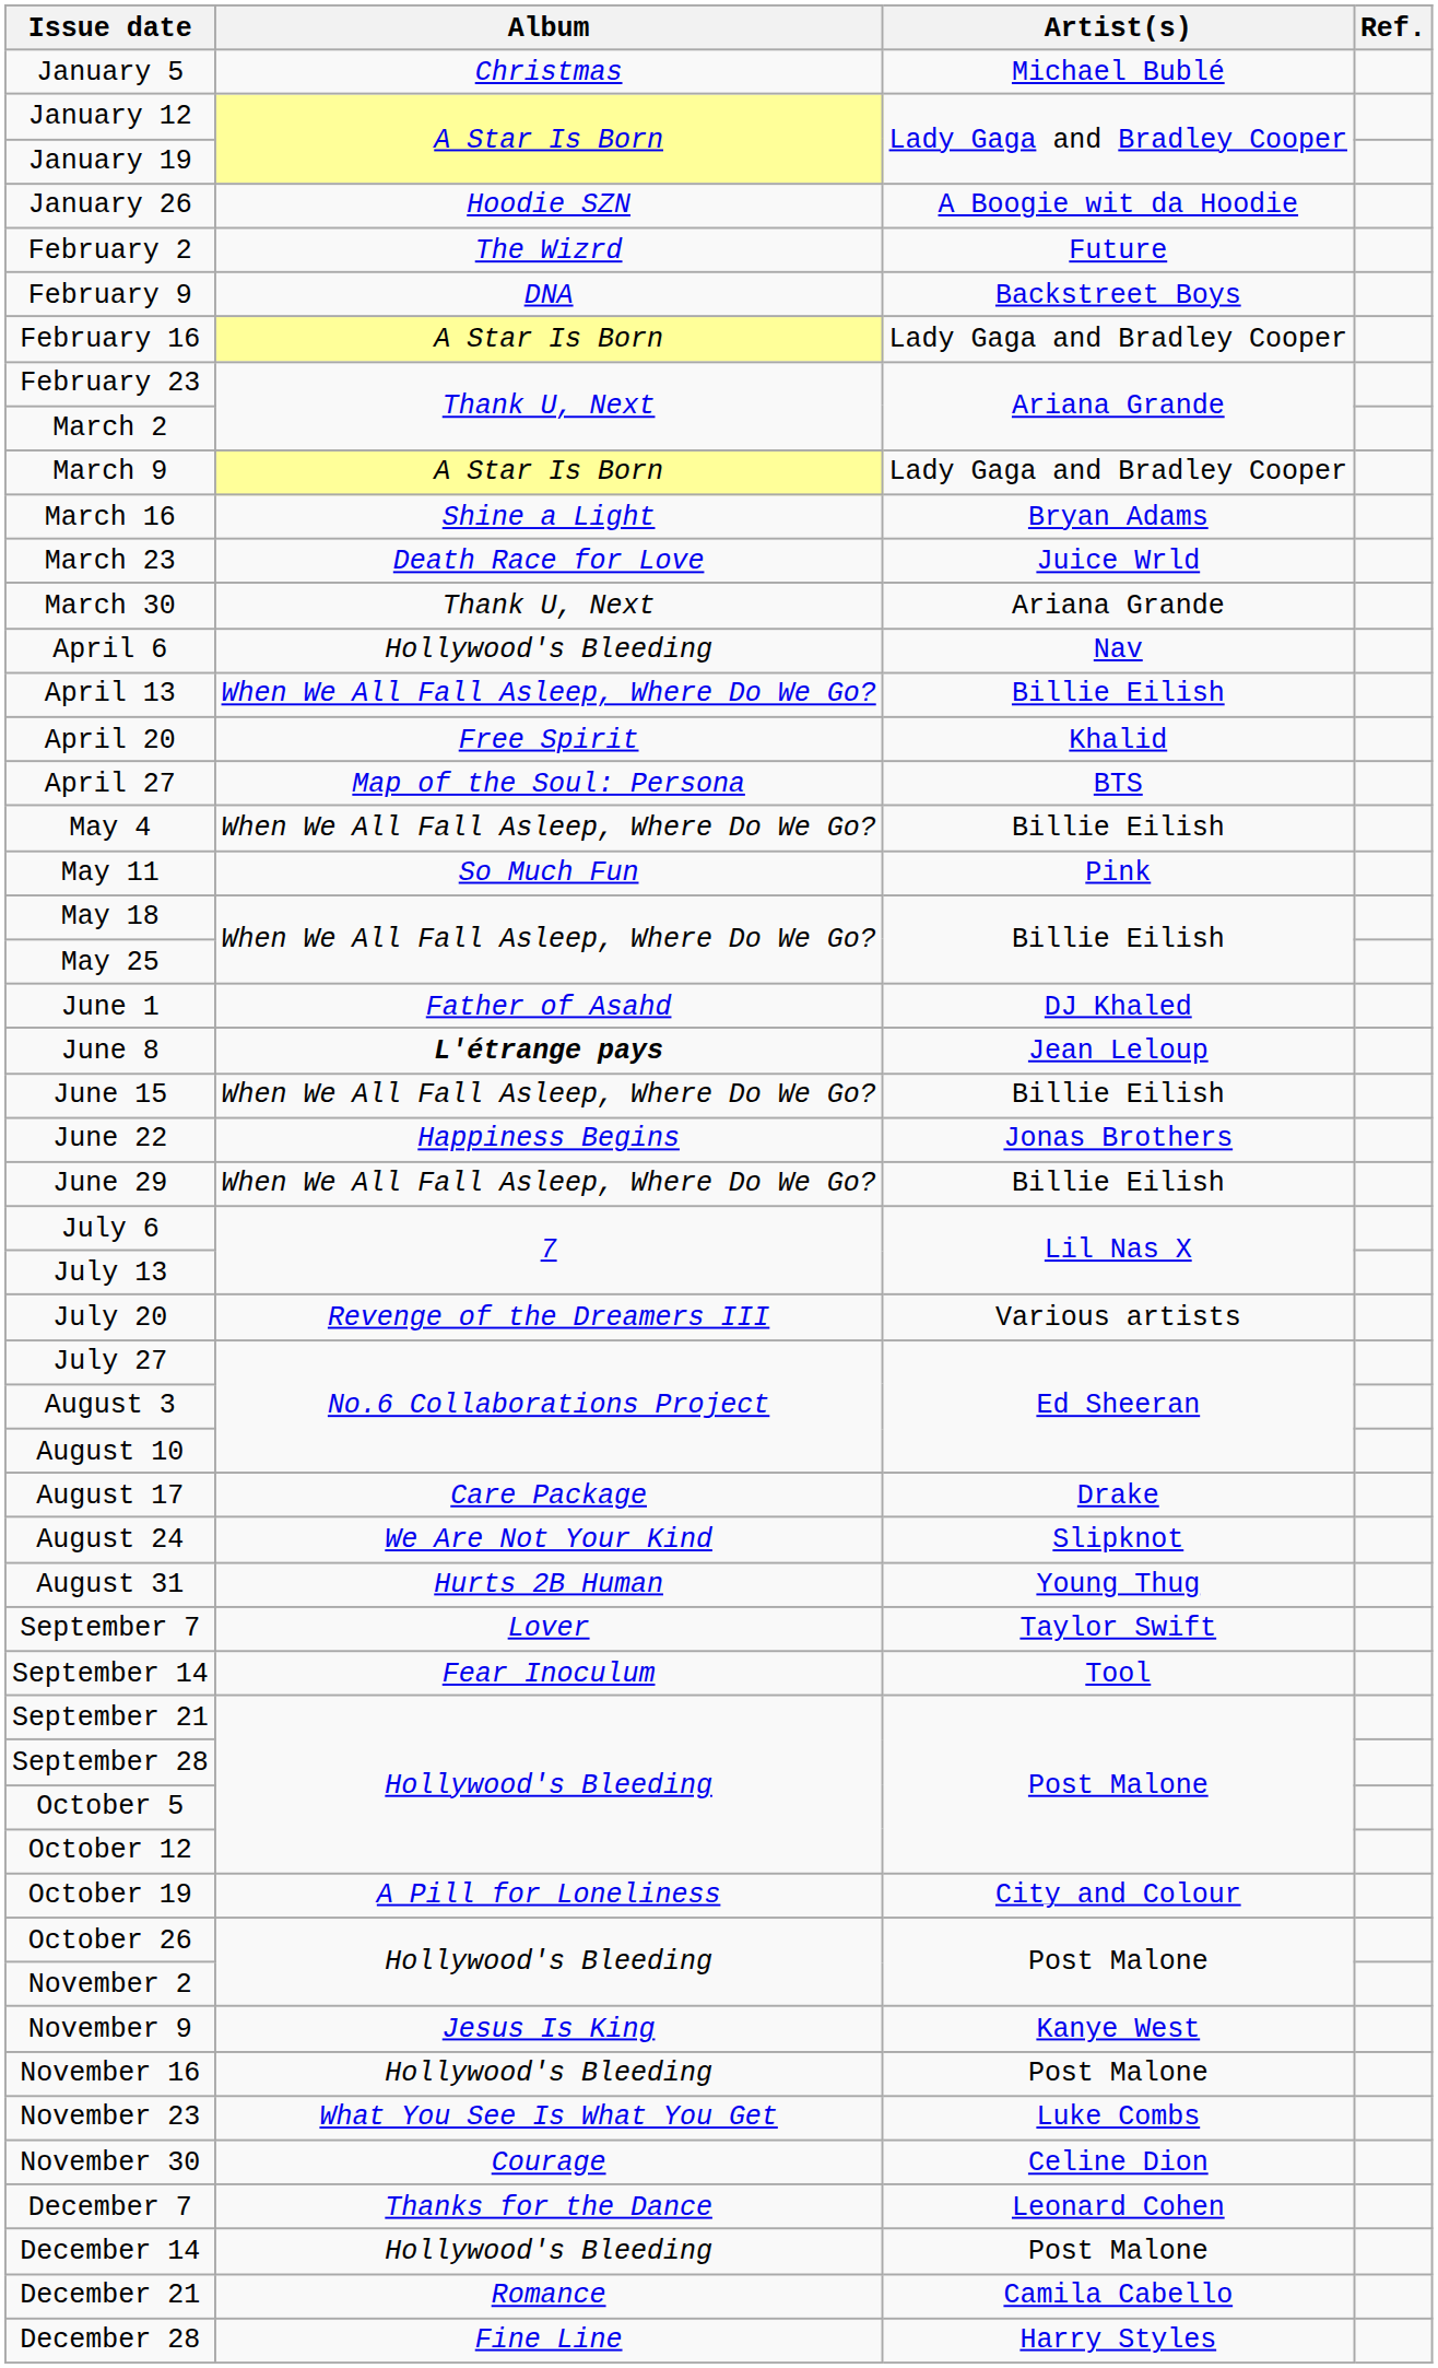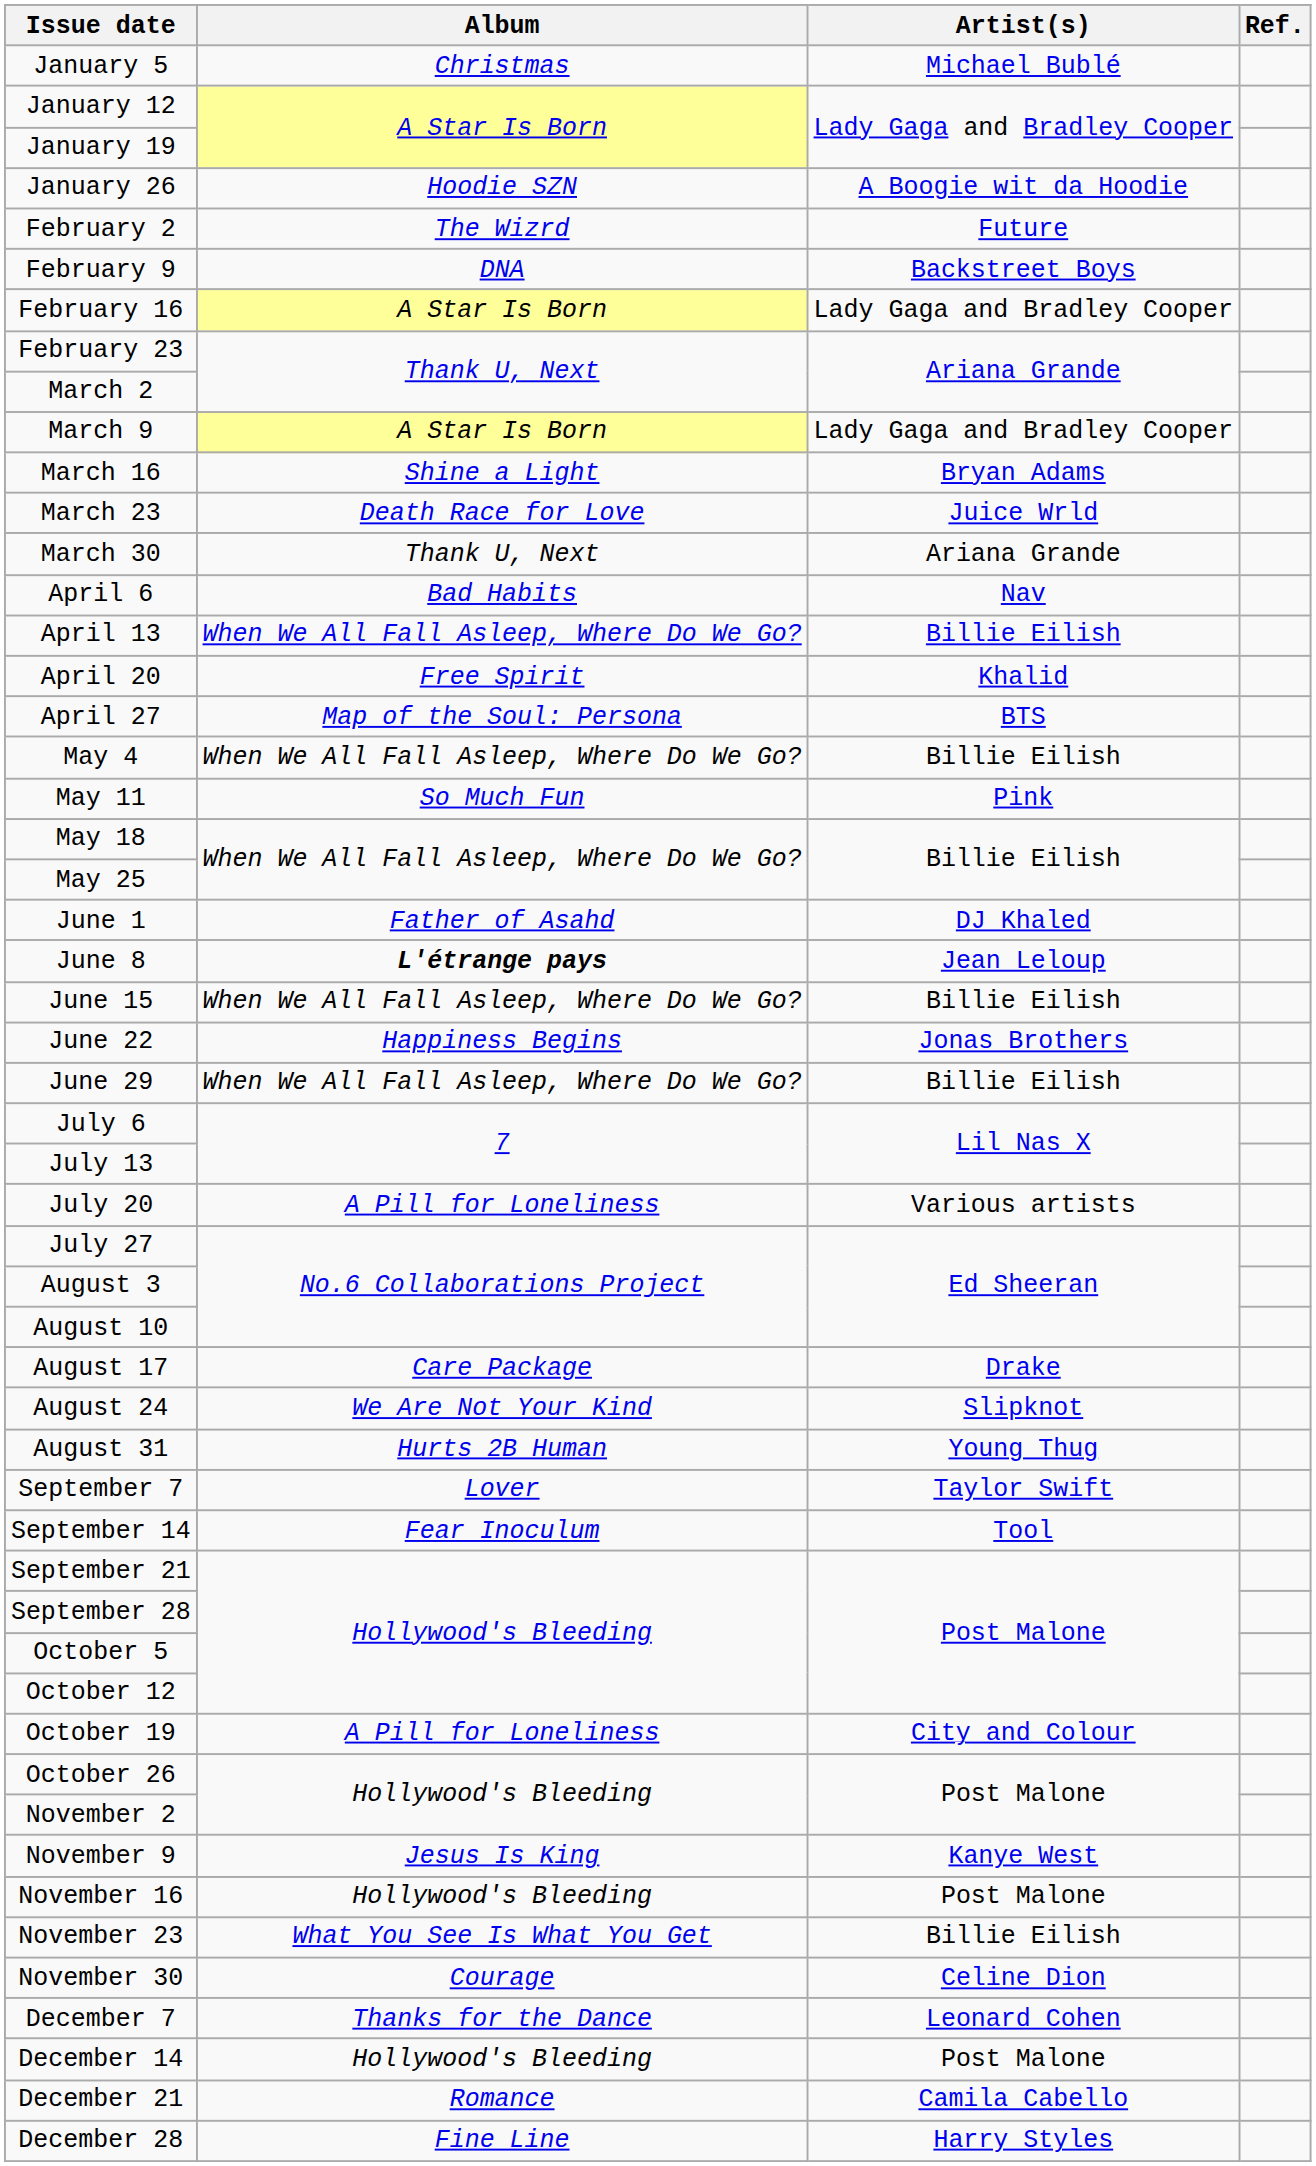April 6 | Album: Hollywood's Bleeding -> Bad Habits
July 20 | Album: Revenge of the Dreamers III -> A Pill for Loneliness
November 23 | Artist(s): Luke Combs -> Billie Eilish
